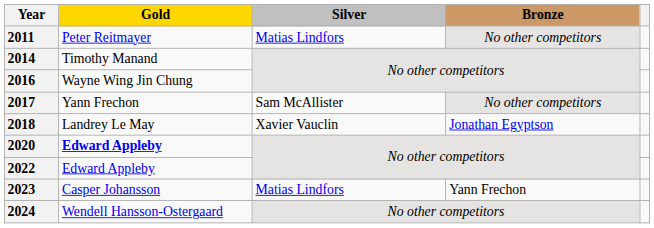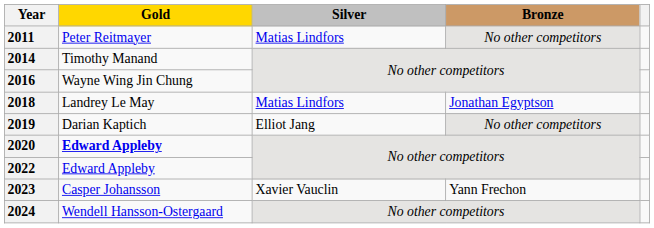- row: 2017 | Yann Frechon | Sam McAllister | No other competitors
2018 | Silver: Xavier Vauclin -> Matias Lindfors
+ row: 2019 | Darian Kaptich | Elliot Jang | No other competitors
2023 | Silver: Matias Lindfors -> Xavier Vauclin
